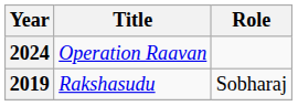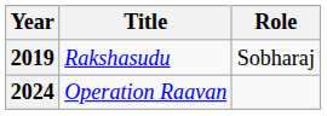rows swapped: 2019 <-> 2024
